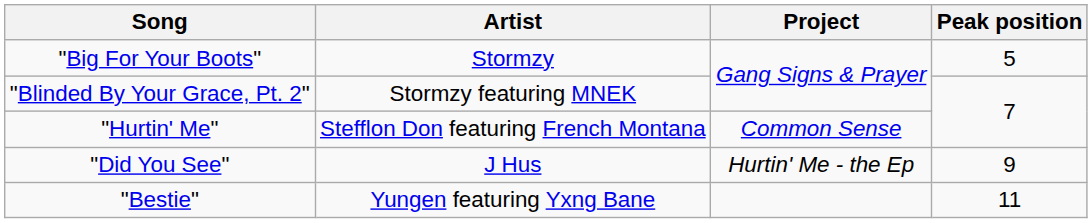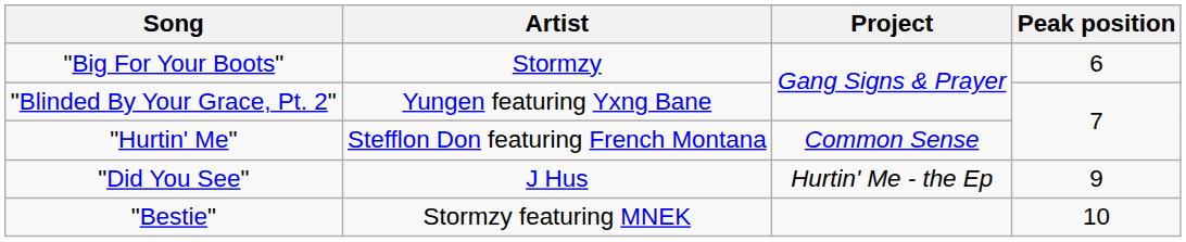"Big For Your Boots" | Peak position: 5 -> 6
"Blinded By Your Grace, Pt. 2" | Artist: Stormzy featuring MNEK -> Yungen featuring Yxng Bane
"Bestie" | Artist: Yungen featuring Yxng Bane -> Stormzy featuring MNEK
"Bestie" | Peak position: 11 -> 10
